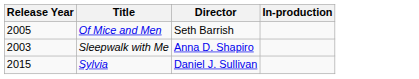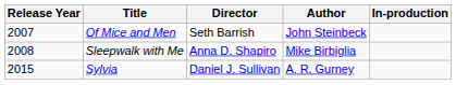+ column: Author | John Steinbeck | Mike Birbiglia | A. R. Gurney
Of Mice and Men | Release Year: 2005 -> 2007
Sleepwalk with Me | Release Year: 2003 -> 2008
